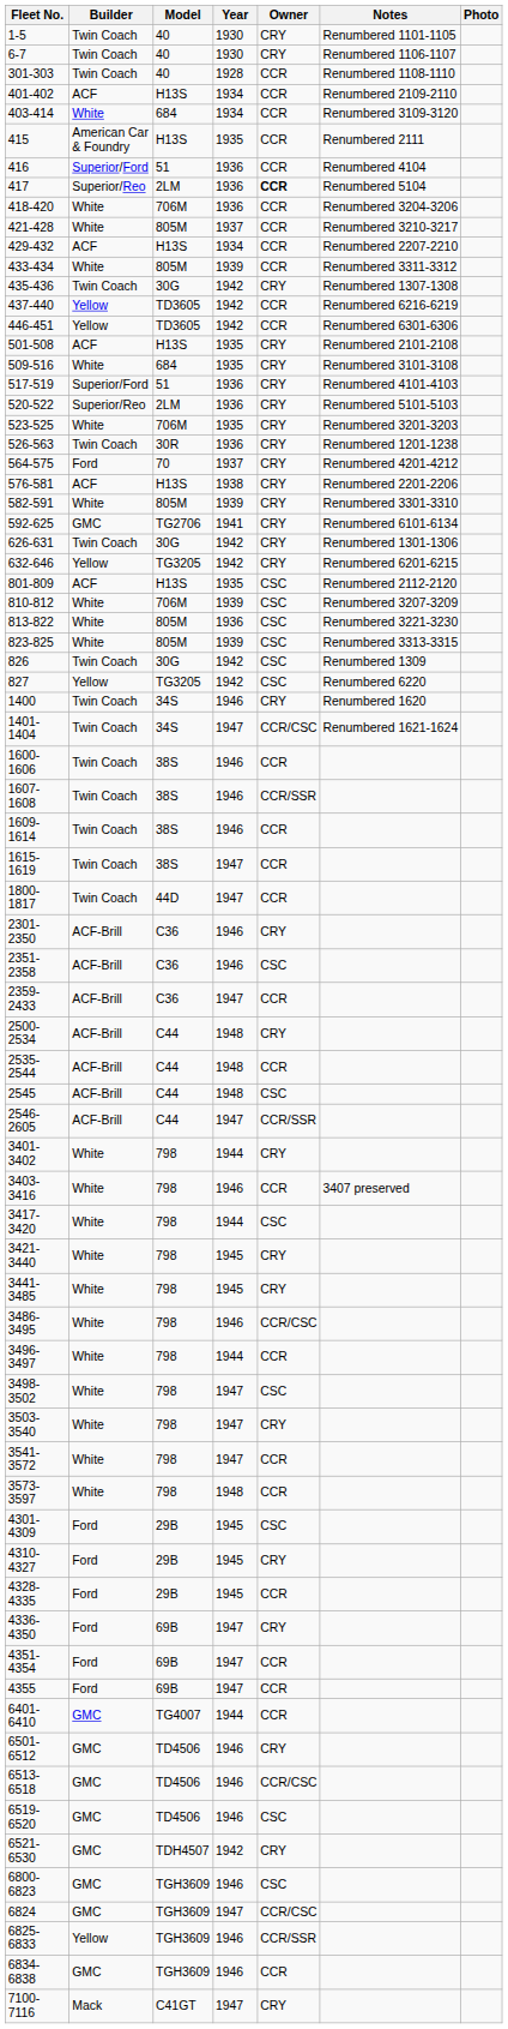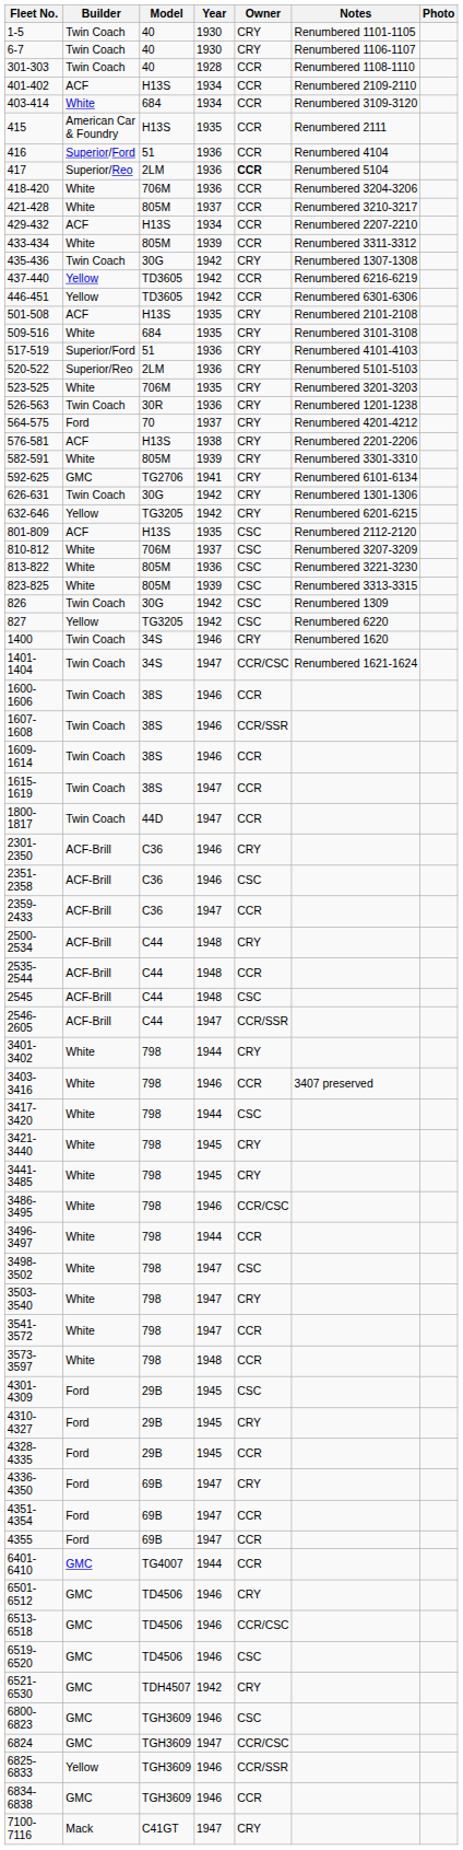810-812 | Year: 1939 -> 1937
